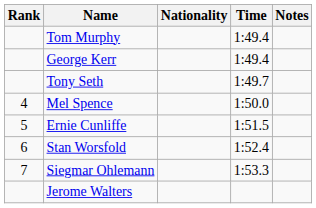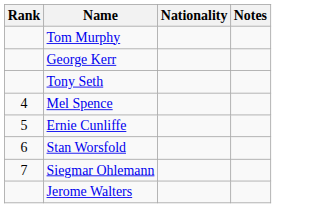- column: Time | 1:49.4 | 1:49.4 | 1:49.7 | 1:50.0 | 1:51.5 | 1:52.4 | 1:53.3
